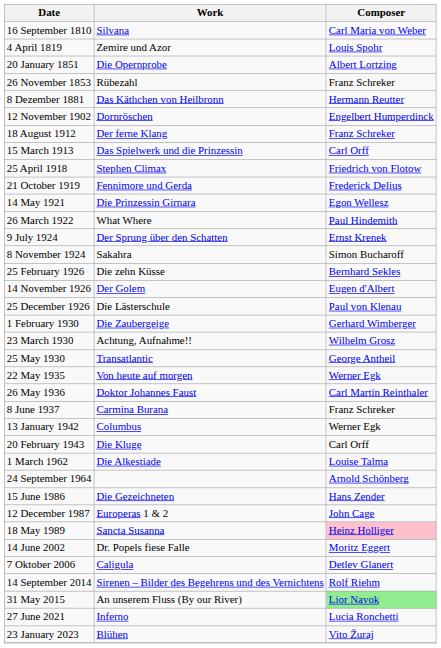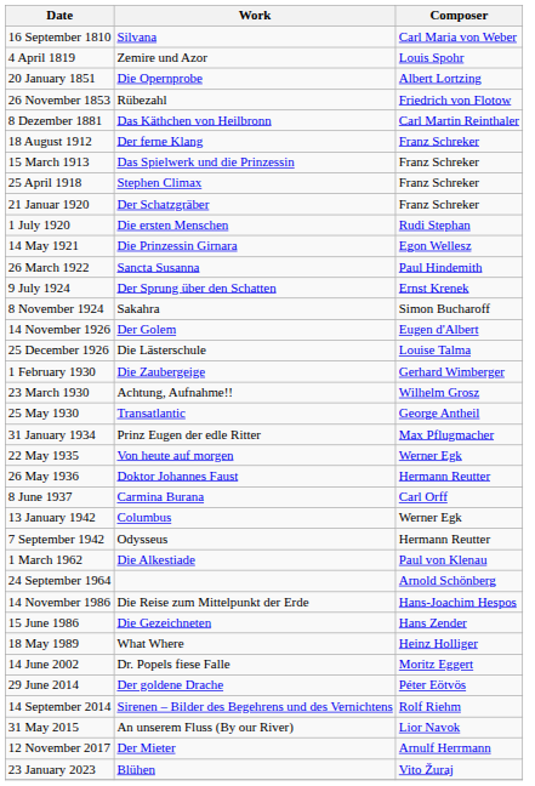26 November 1853 | Composer: Franz Schreker -> Friedrich von Flotow
8 Dezember 1881 | Composer: Hermann Reutter -> Carl Martin Reinthaler
- row: 12 November 1902 | Dornröschen | Engelbert Humperdinck
15 March 1913 | Composer: Carl Orff -> Franz Schreker
25 April 1918 | Composer: Friedrich von Flotow -> Franz Schreker
- row: 21 October 1919 | Fennimore und Gerda | Frederick Delius
+ row: 21 Januar 1920 | Der Schatzgräber | Franz Schreker
+ row: 1 July 1920 | Die ersten Menschen | Rudi Stephan
26 March 1922 | Work: What Where -> Sancta Susanna
- row: 25 February 1926 | Die zehn Küsse | Bernhard Sekles
25 December 1926 | Composer: Paul von Klenau -> Louise Talma
+ row: 31 January 1934 | Prinz Eugen der edle Ritter | Max Pflugmacher
26 May 1936 | Composer: Carl Martin Reinthaler -> Hermann Reutter
8 June 1937 | Composer: Franz Schreker -> Carl Orff
+ row: 7 September 1942 | Odysseus | Hermann Reutter
- row: 20 February 1943 | Die Kluge | Carl Orff
1 March 1962 | Composer: Louise Talma -> Paul von Klenau
+ row: 14 November 1986 | Die Reise zum Mittelpunkt der Erde | Hans-Joachim Hespos
- row: 12 December 1987 | Europeras 1 & 2 | John Cage
18 May 1989 | Work: Sancta Susanna -> What Where
18 May 1989 | Composer: pink background -> no background
- row: 7 Oktober 2006 | Caligula | Detlev Glanert
+ row: 29 June 2014 | Der goldene Drache | Péter Eötvös
31 May 2015 | Composer: lightgreen background -> no background
+ row: 12 November 2017 | Der Mieter | Arnulf Herrmann
- row: 27 June 2021 | Inferno | Lucia Ronchetti
